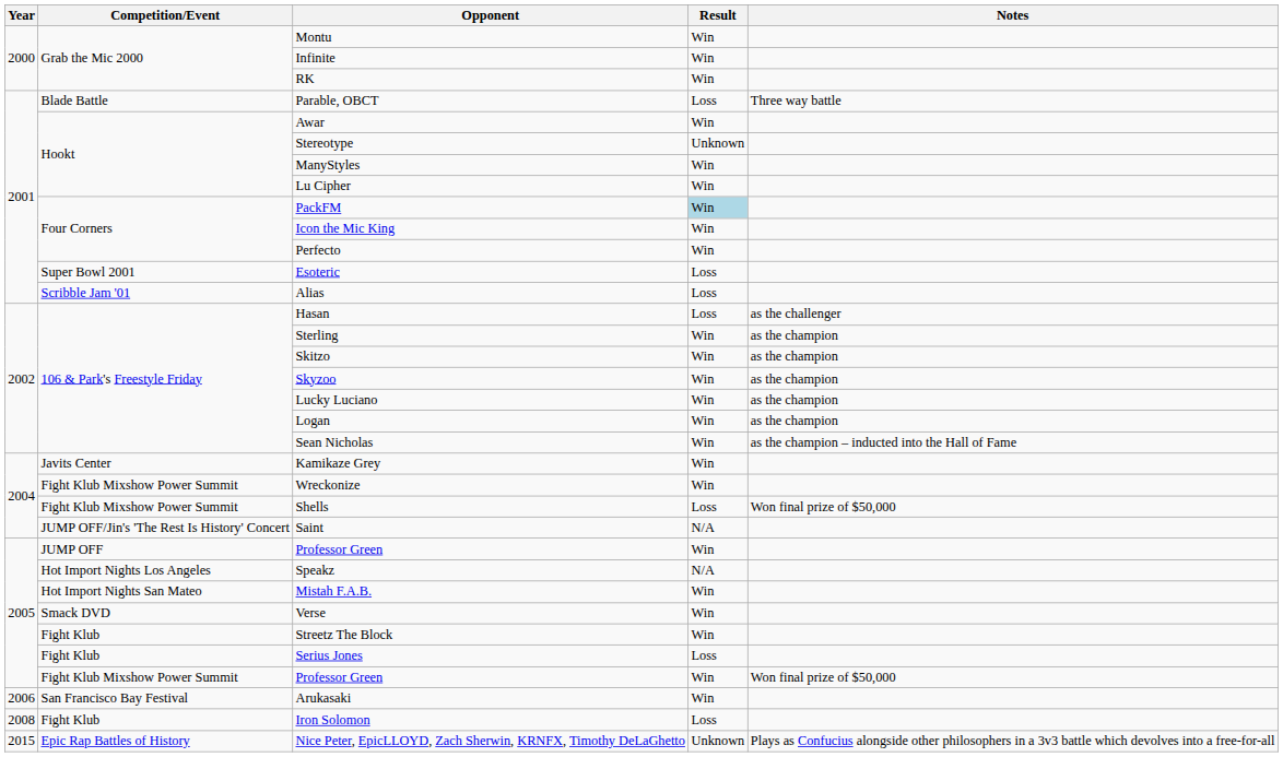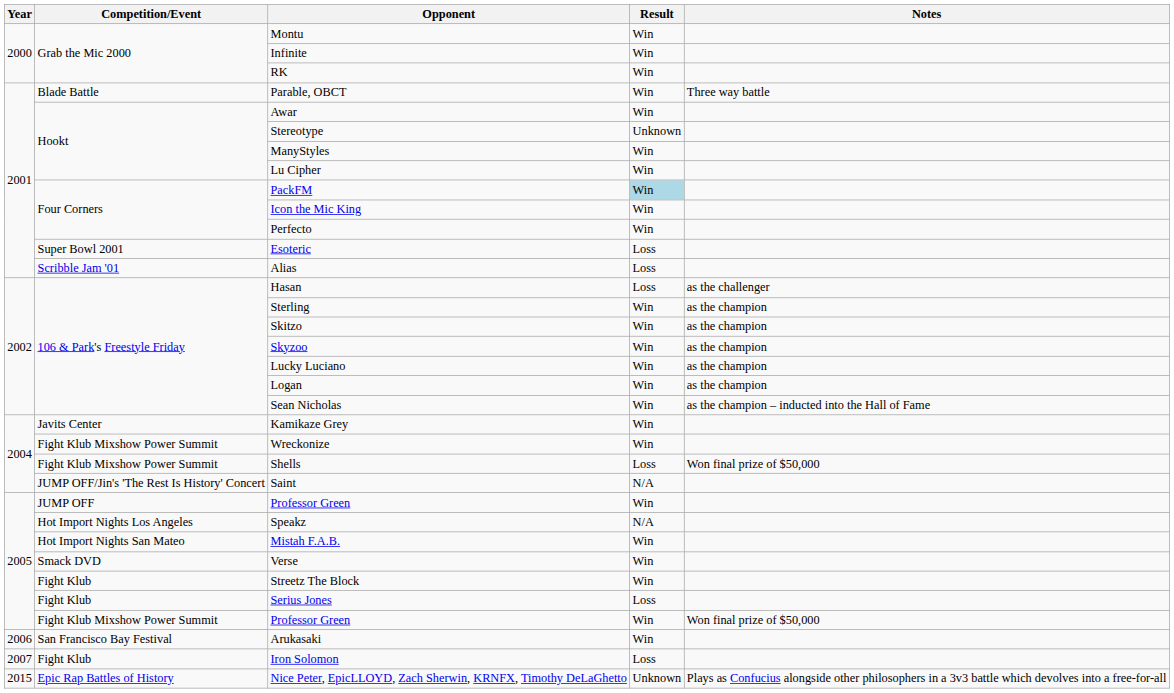Parable, OBCT | Result: Loss -> Win
Iron Solomon | Year: 2008 -> 2007
